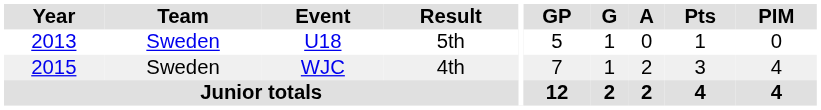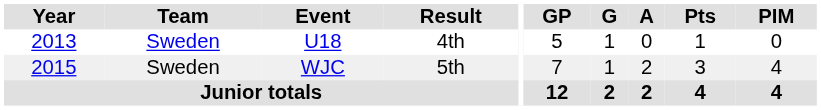U18 | Result: 5th -> 4th
WJC | Result: 4th -> 5th
